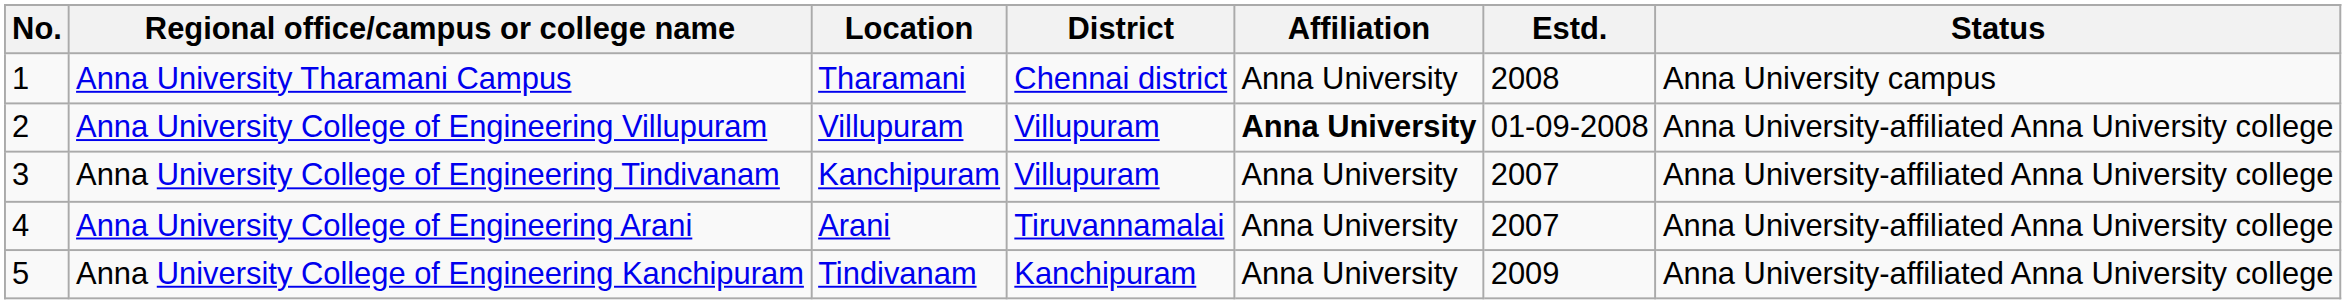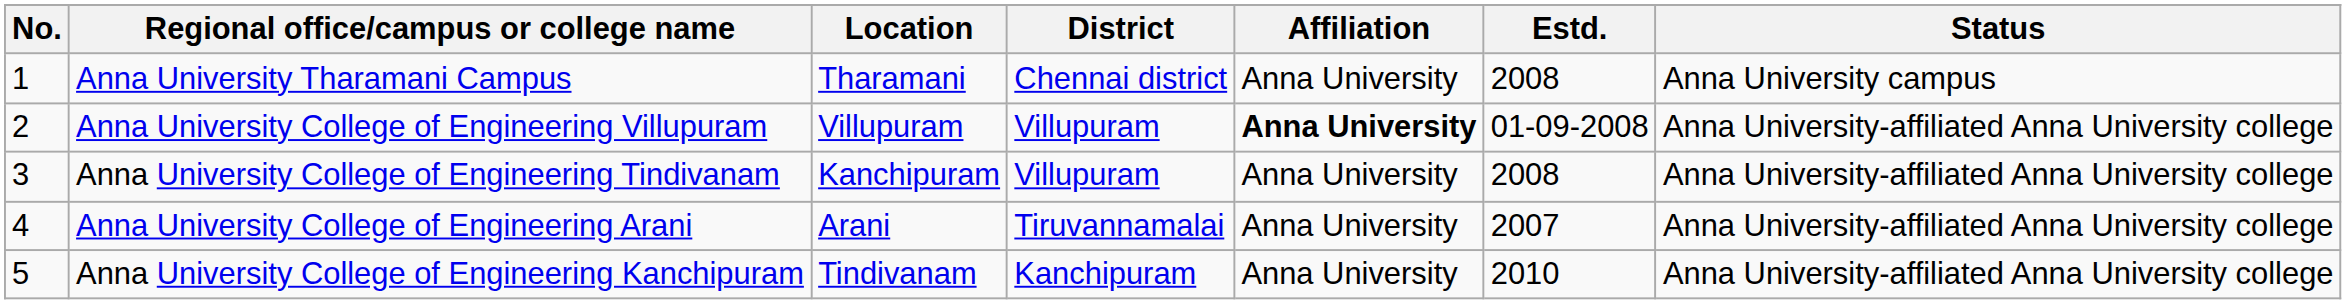Anna University College of Engineering Tindivanam | Estd.: 2007 -> 2008
Anna University College of Engineering Kanchipuram | Estd.: 2009 -> 2010
